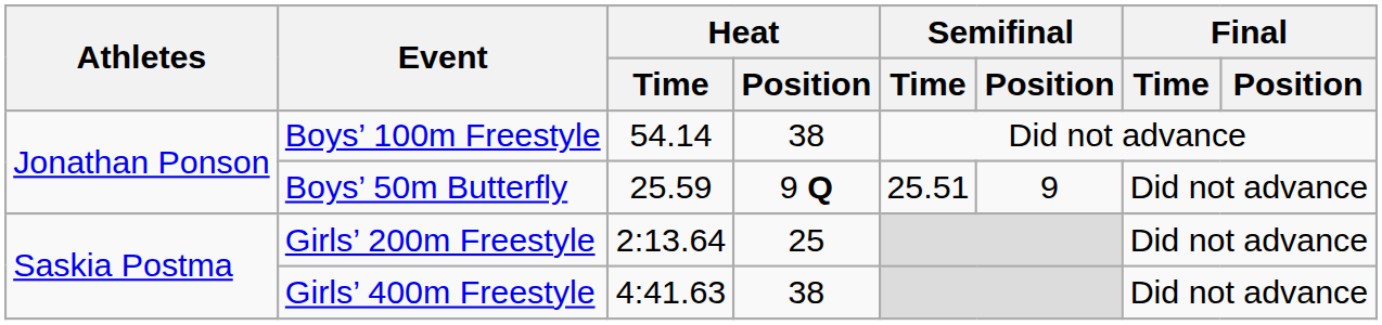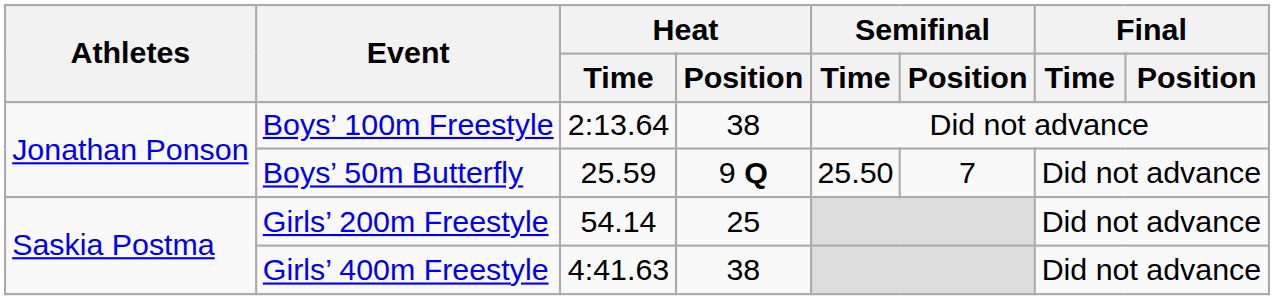Boys’ 100m Freestyle | Heat / Time: 54.14 -> 2:13.64
Boys’ 50m Butterfly | Semifinal / Time: 25.51 -> 25.50
Boys’ 50m Butterfly | Semifinal / Position: 9 -> 7
Girls’ 200m Freestyle | Heat / Time: 2:13.64 -> 54.14
